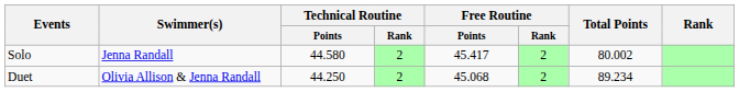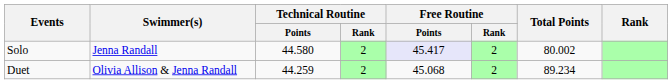Solo | Free Routine / Points: no background -> lavender background
Duet | Technical Routine / Points: 44.250 -> 44.259
